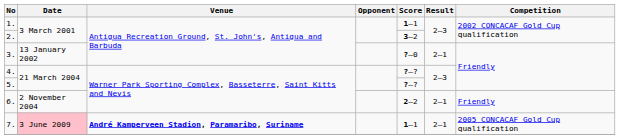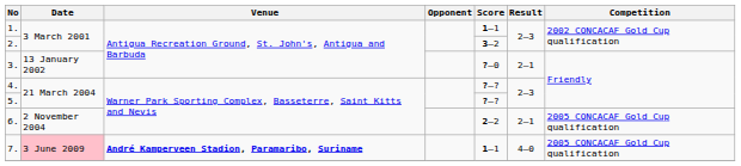6. | Competition: Friendly -> 2005 CONCACAF Gold Cup qualification
7. | Result: 2–1 -> 4–0
